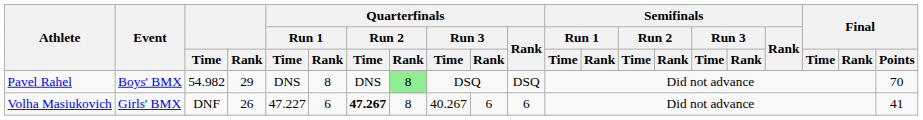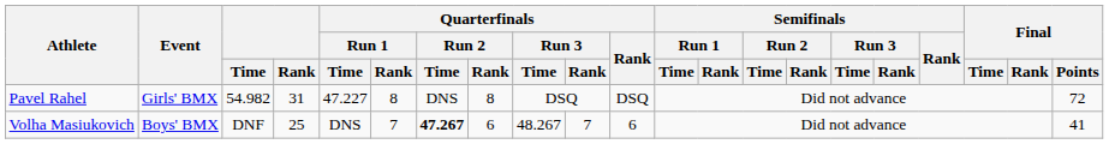Pavel Rahel | Event: Boys' BMX -> Girls' BMX
Pavel Rahel | Rank: 29 -> 31
Pavel Rahel | Quarterfinals / Run 1 / Time: DNS -> 47.227
Pavel Rahel | Quarterfinals / Run 2 / Rank: lightgreen background -> no background
Pavel Rahel | Final / Points: 70 -> 72
Volha Masiukovich | Event: Girls' BMX -> Boys' BMX
Volha Masiukovich | Rank: 26 -> 25
Volha Masiukovich | Quarterfinals / Run 1 / Time: 47.227 -> DNS
Volha Masiukovich | Quarterfinals / Run 1 / Rank: 6 -> 7
Volha Masiukovich | Quarterfinals / Run 2 / Rank: 8 -> 6
Volha Masiukovich | Quarterfinals / Run 3 / Time: 40.267 -> 48.267
Volha Masiukovich | Quarterfinals / Run 3 / Rank: 6 -> 7
